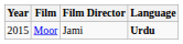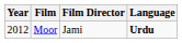Moor | Year: 2015 -> 2012
